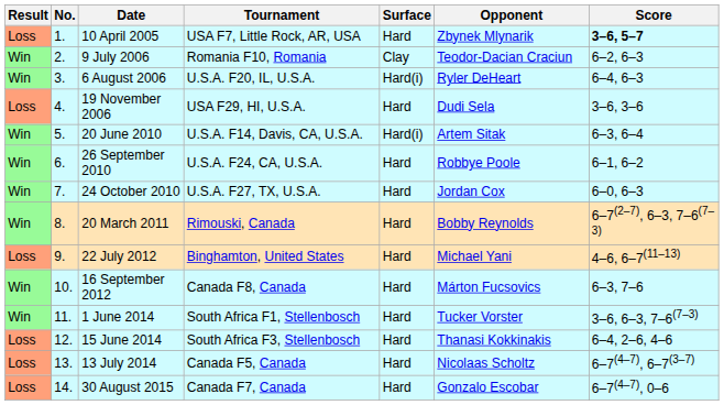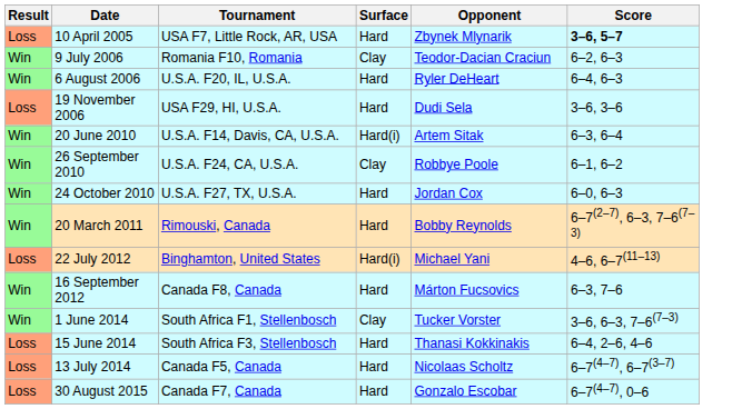- column: No. | 1. | 2. | 3. | 4. | 5. | 6. | 7. | 8. | 9. | 10. | 11. | 12. | 13. | 14.
6 August 2006 | Surface: Hard(i) -> Hard
26 September 2010 | Surface: Hard -> Clay
22 July 2012 | Surface: Hard -> Hard(i)
1 June 2014 | Surface: Hard -> Clay
